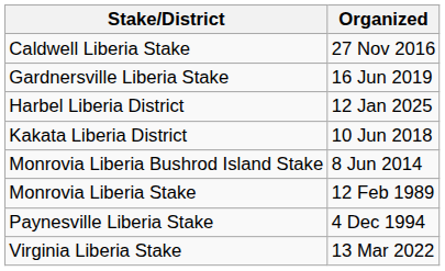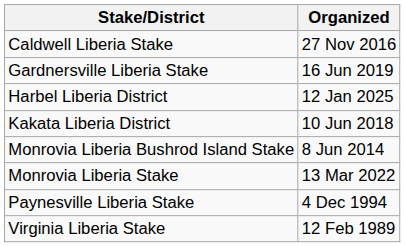Monrovia Liberia Stake | Organized: 12 Feb 1989 -> 13 Mar 2022
Virginia Liberia Stake | Organized: 13 Mar 2022 -> 12 Feb 1989
